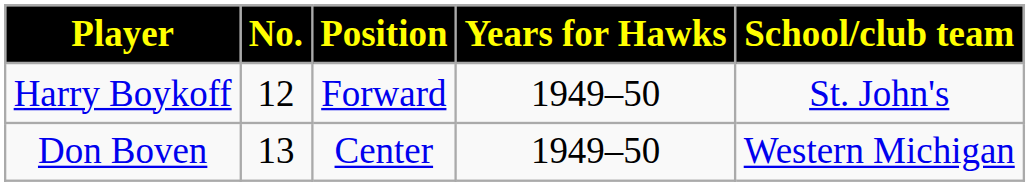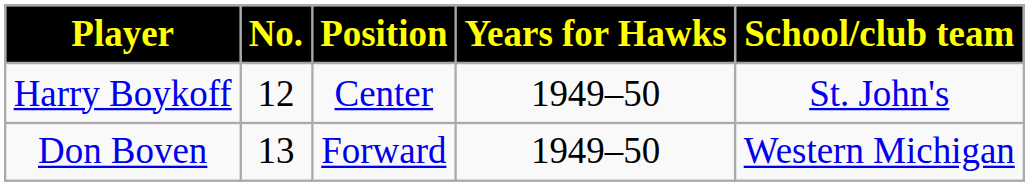Harry Boykoff | Position: Forward -> Center
Don Boven | Position: Center -> Forward
